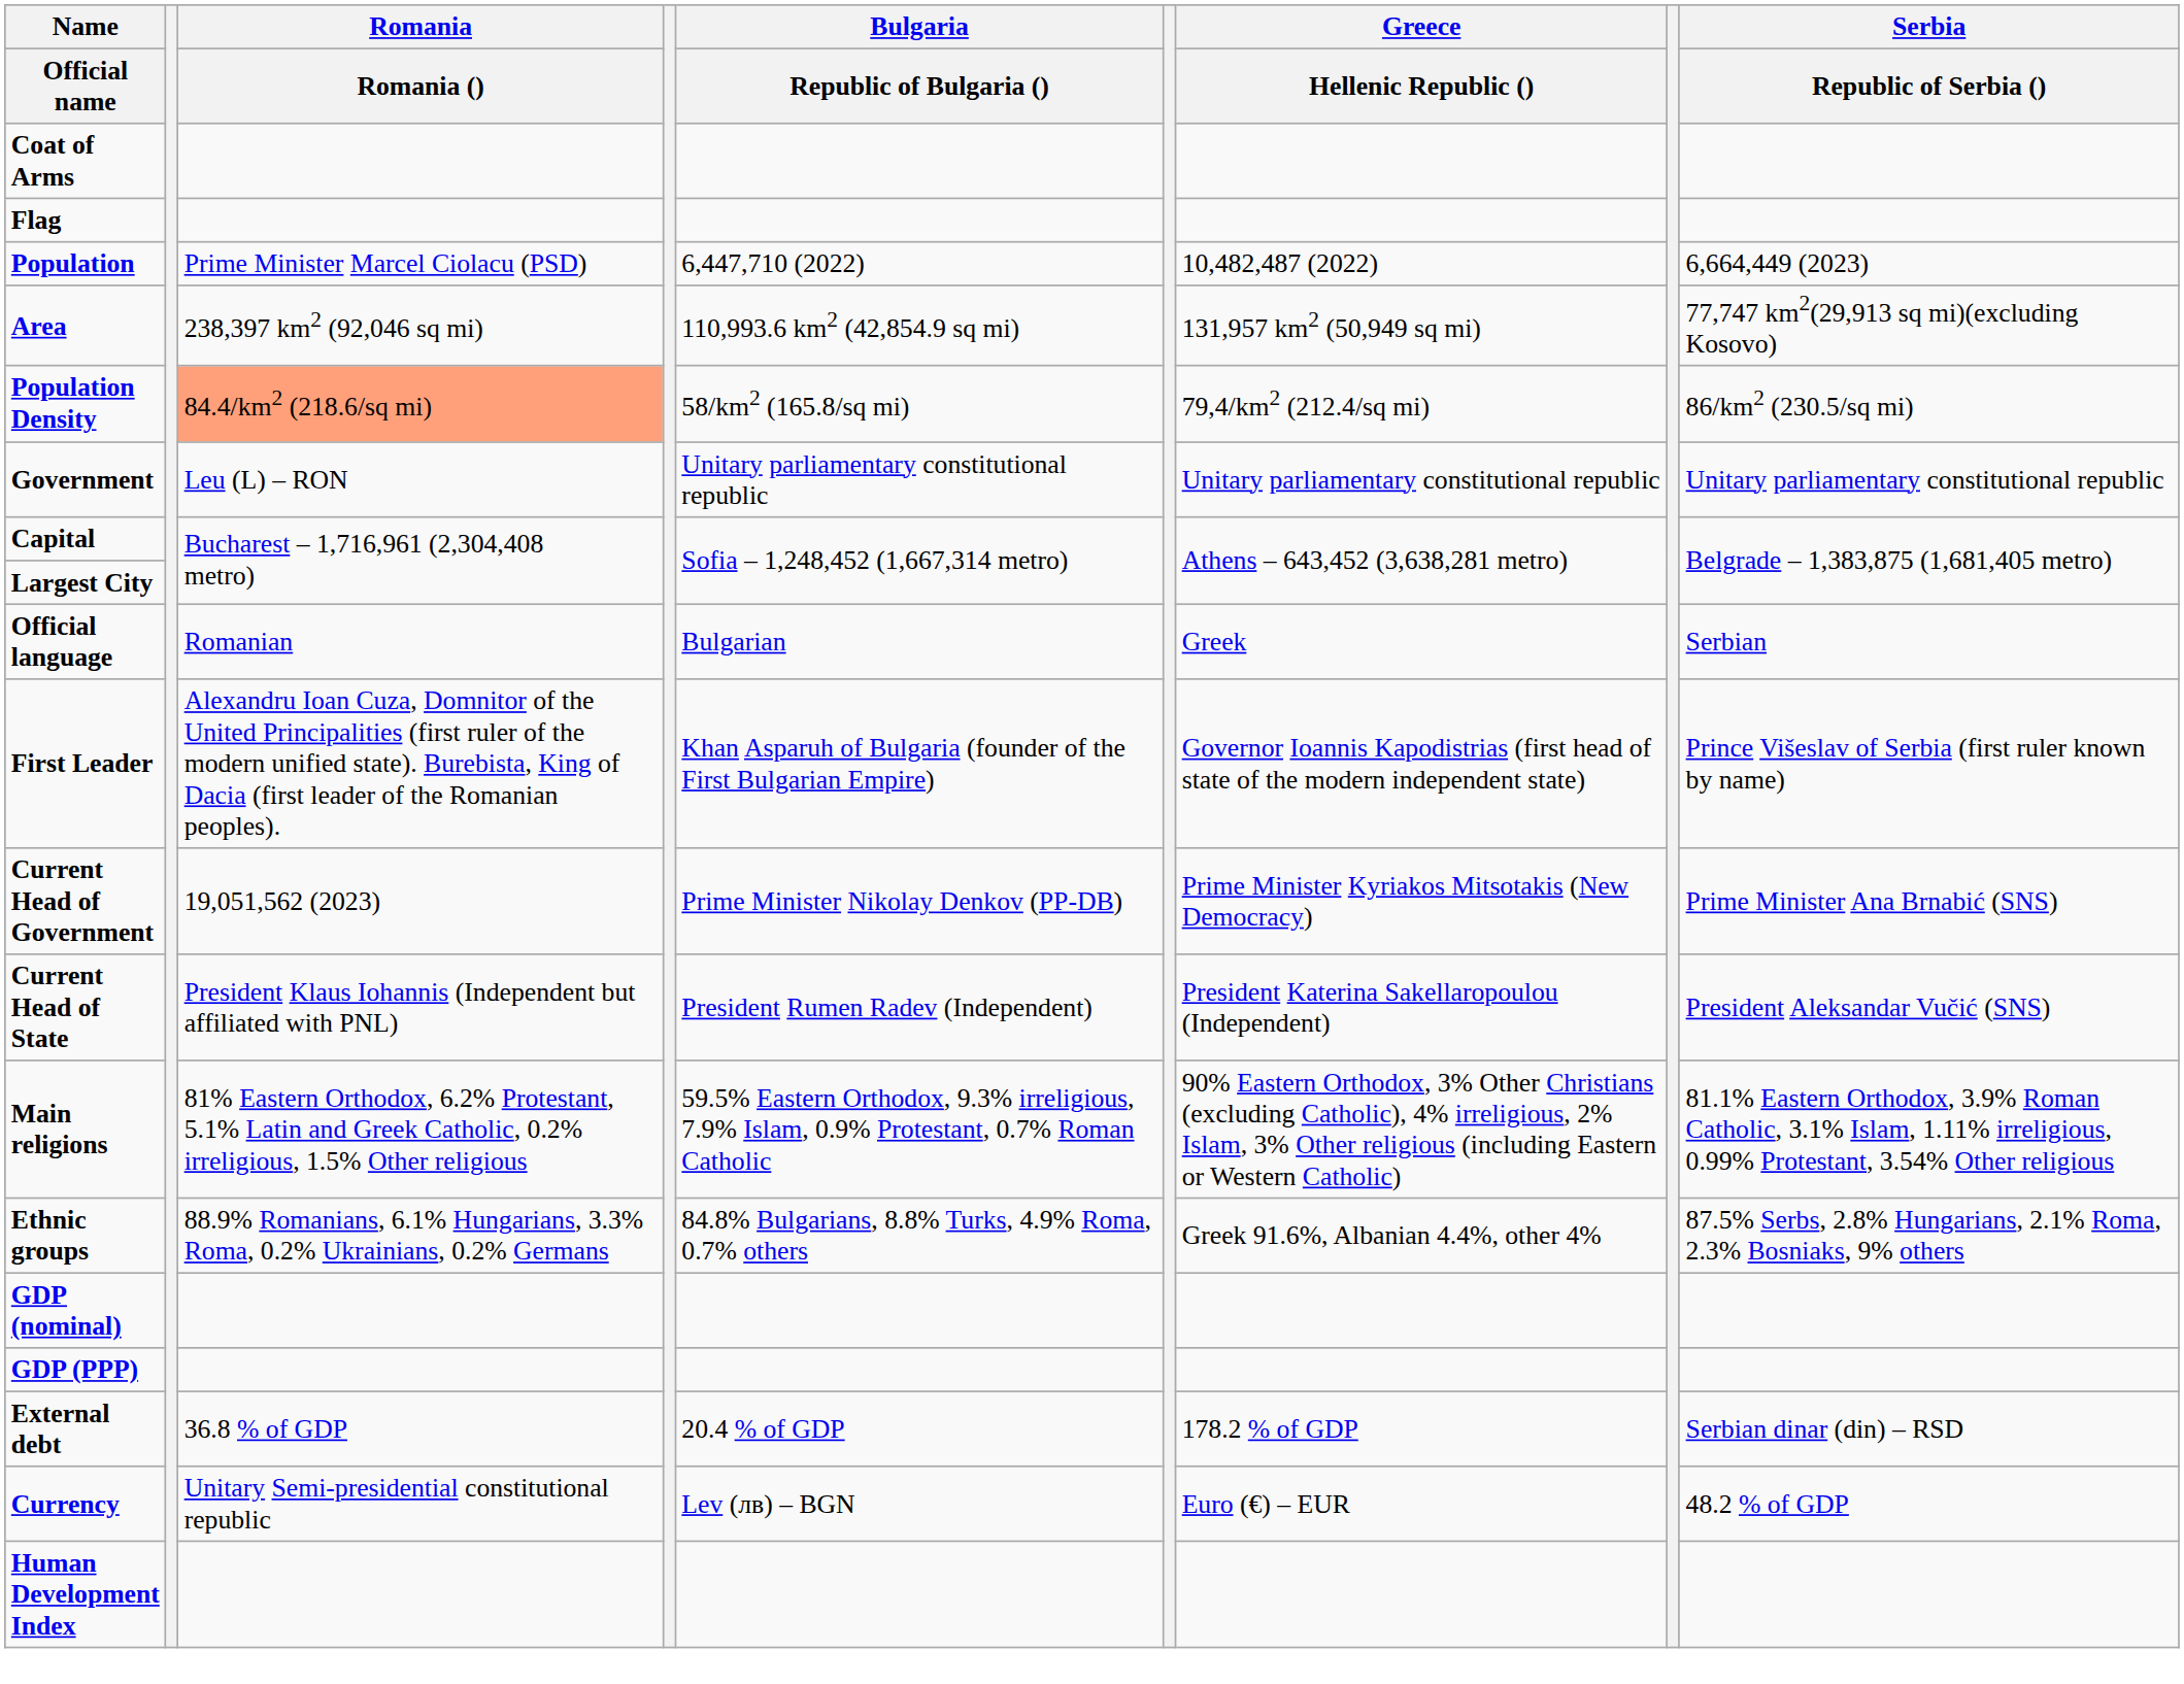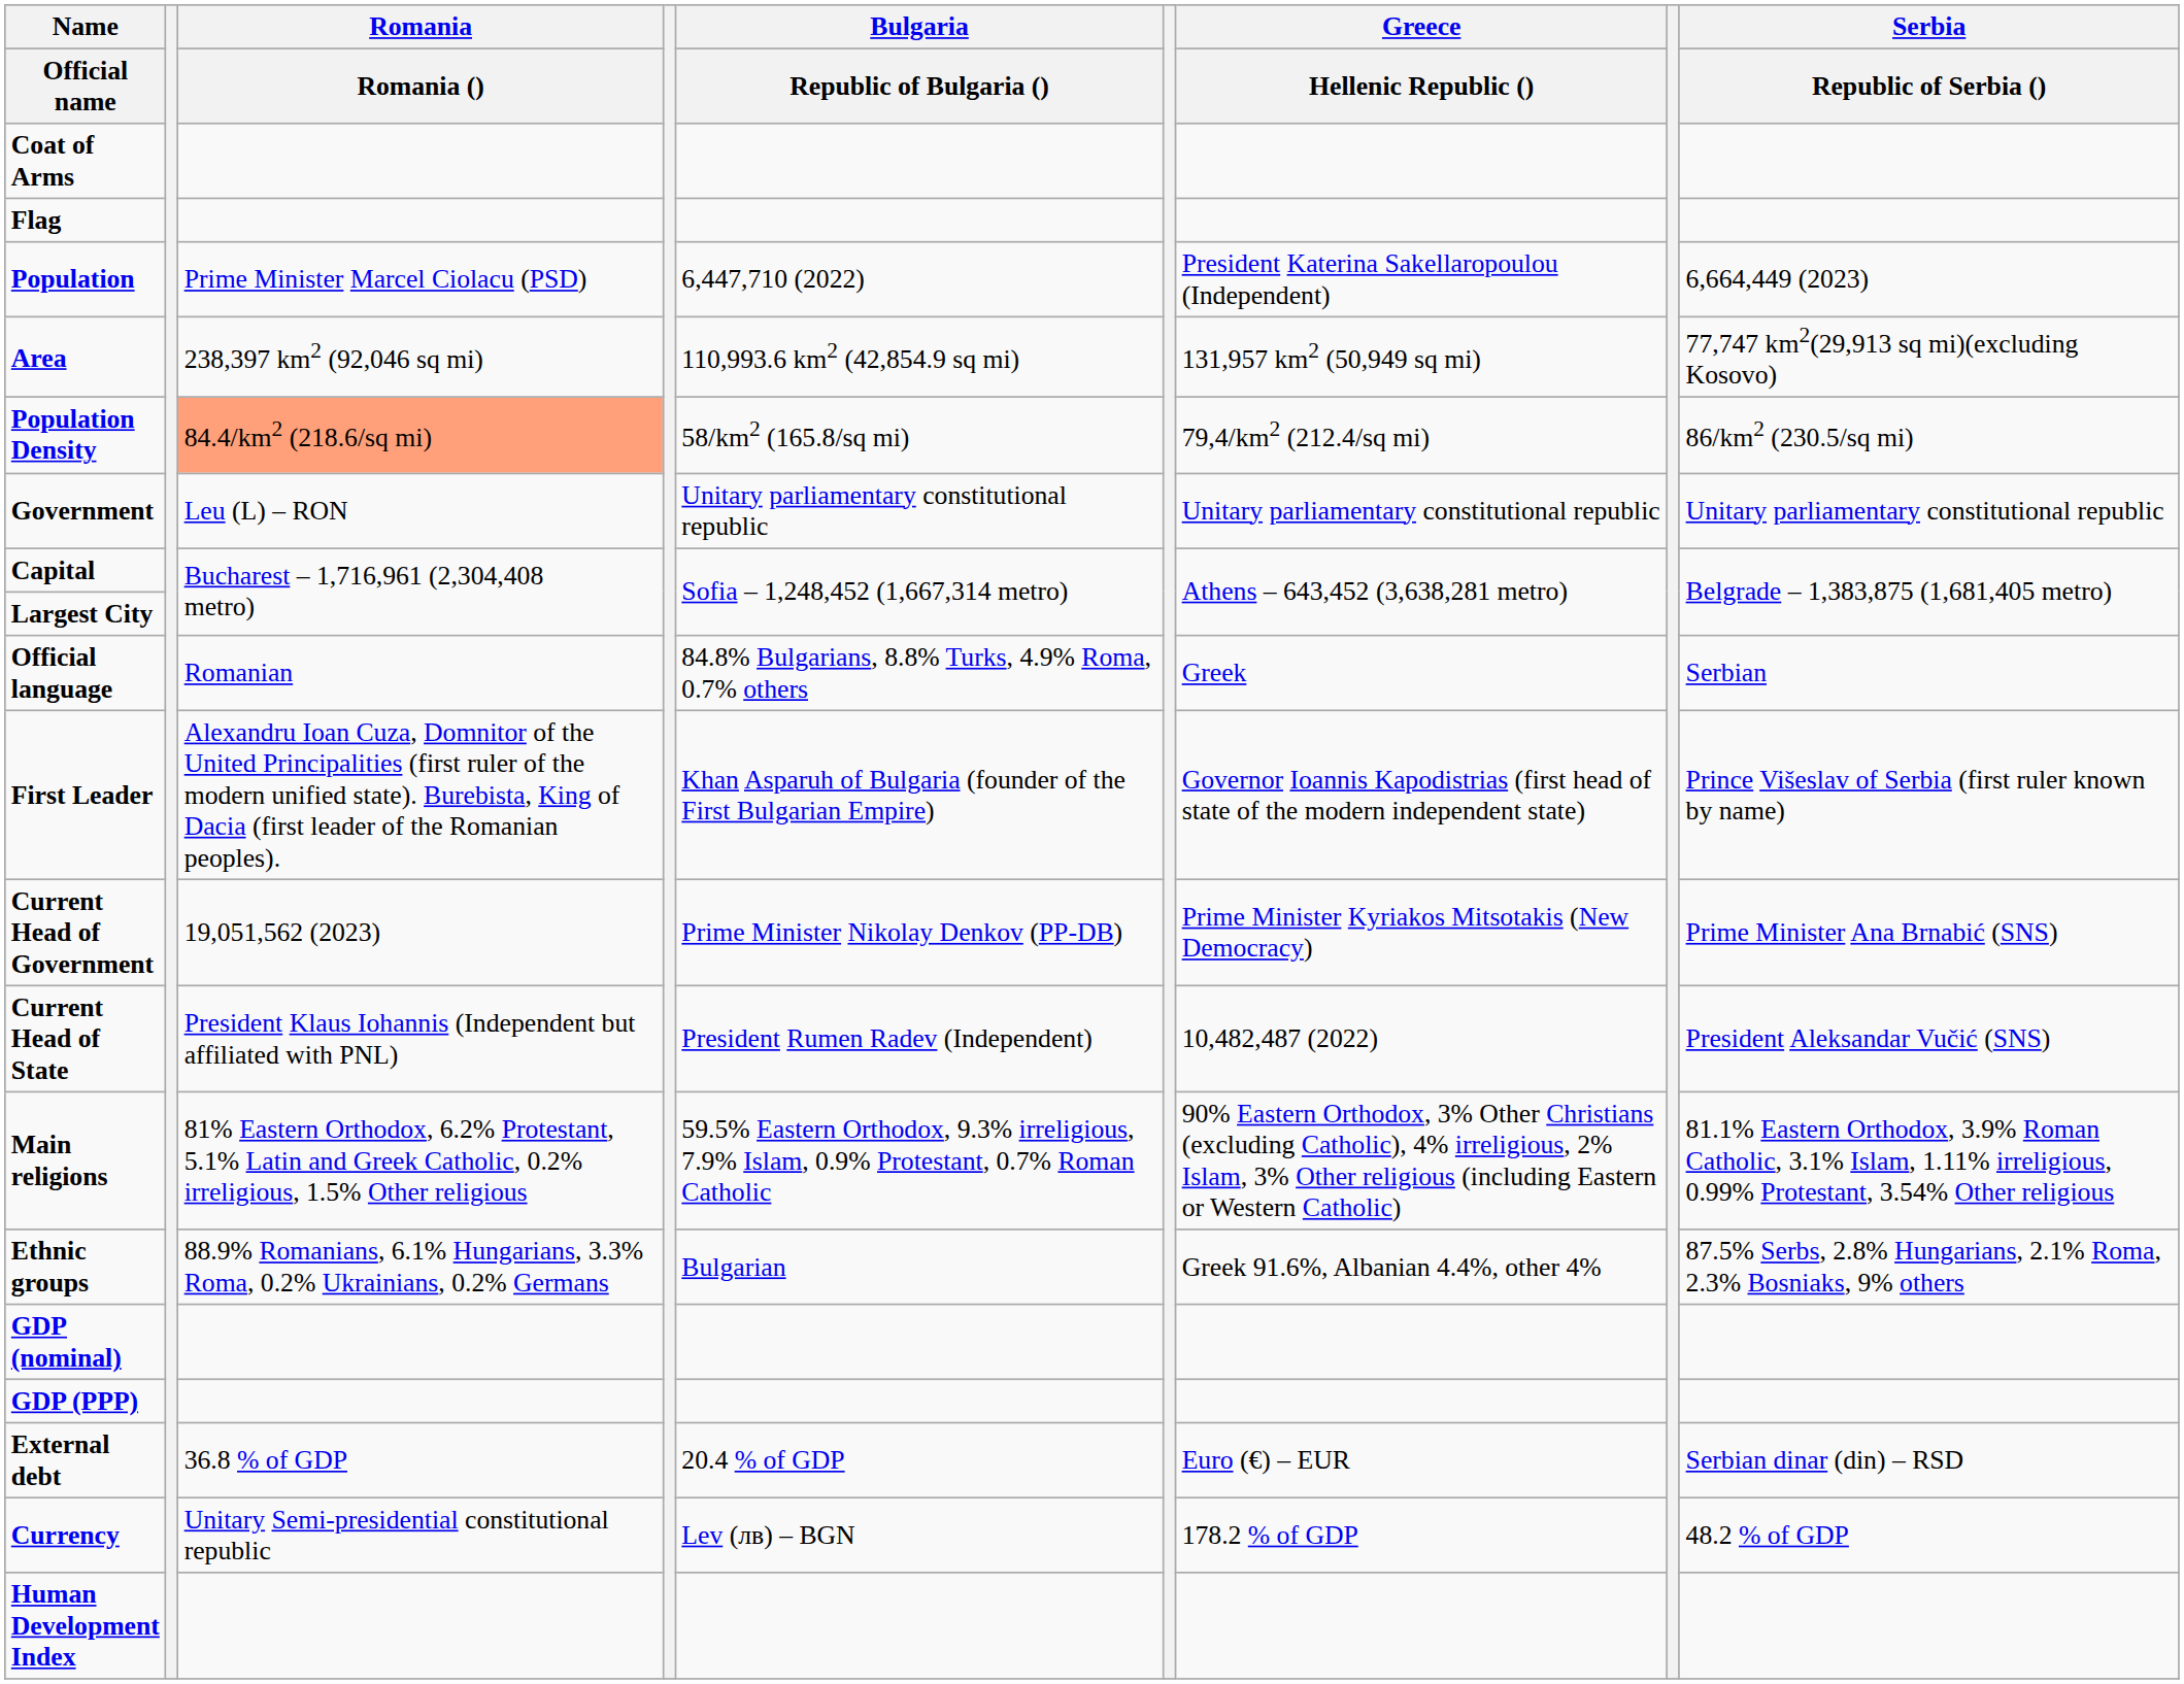Population | Greece / Hellenic Republic (): 10,482,487 (2022) -> President Katerina Sakellaropoulou (Independent)
Official language | Bulgaria / Republic of Bulgaria (): Bulgarian -> 84.8% Bulgarians, 8.8% Turks, 4.9% Roma, 0.7% others
Current Head of State | Greece / Hellenic Republic (): President Katerina Sakellaropoulou (Independent) -> 10,482,487 (2022)
Ethnic groups | Bulgaria / Republic of Bulgaria (): 84.8% Bulgarians, 8.8% Turks, 4.9% Roma, 0.7% others -> Bulgarian
External debt | Greece / Hellenic Republic (): 178.2 % of GDP -> Euro (€) – EUR
Currency | Greece / Hellenic Republic (): Euro (€) – EUR -> 178.2 % of GDP
